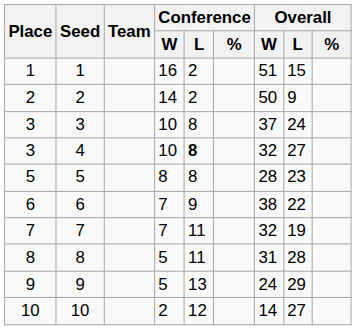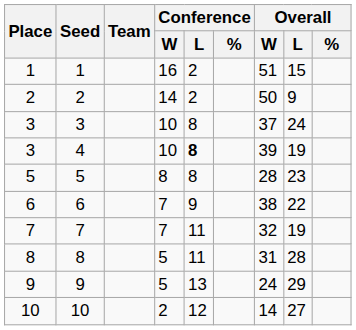4 | Overall / W: 32 -> 39
4 | Overall / L: 27 -> 19
